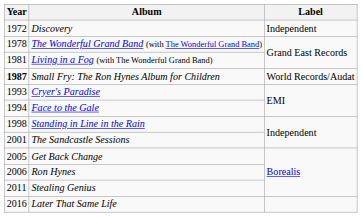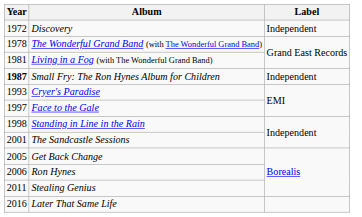Small Fry: The Ron Hynes Album for Children | Label: World Records/Audat -> Independent
Face to the Gale | Year: 1994 -> 1997
